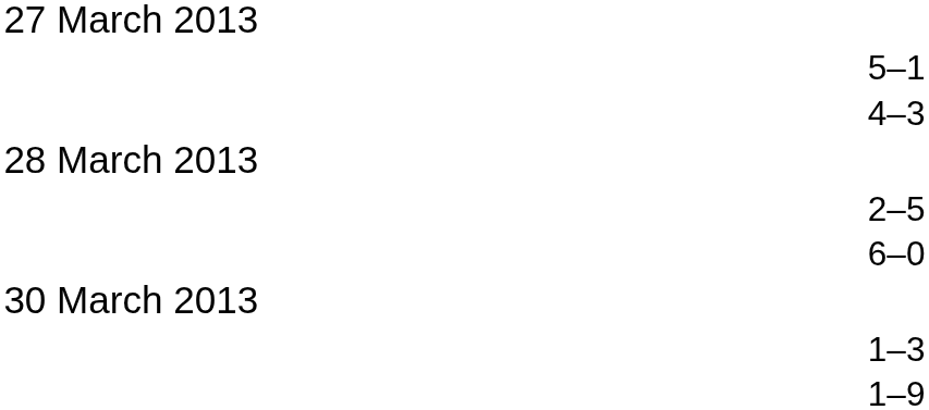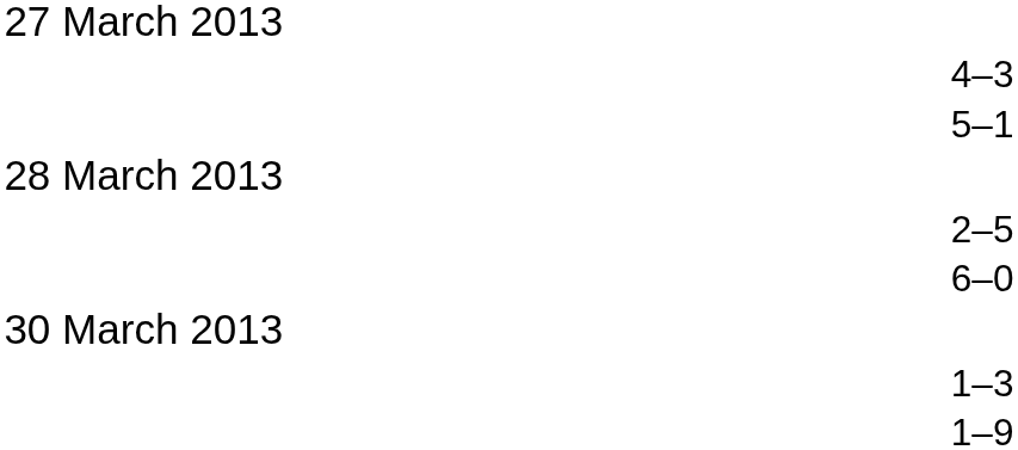rows swapped: 4–3 <-> 5–1
